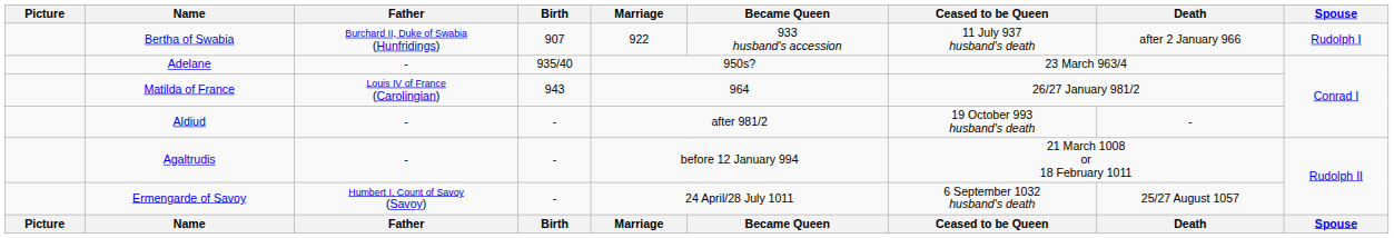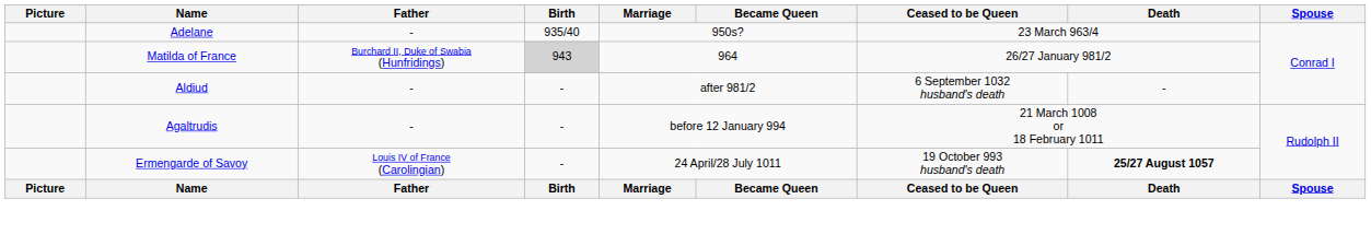- row: Bertha of Swabia | Burchard II, Duke of Swabia (Hunfridings) | 907 | 922 | 933 husband's accession | 11 July 937 husband's death | after 2 January 966 | Rudolph I
Matilda of France | Father: Louis IV of France (Carolingian) -> Burchard II, Duke of Swabia (Hunfridings)
Matilda of France | Birth: no background -> lightgrey background
Aldiud | Ceased to be Queen: 19 October 993 husband's death -> 6 September 1032 husband's death
Ermengarde of Savoy | Father: Humbert I, Count of Savoy (Savoy) -> Louis IV of France (Carolingian)
Ermengarde of Savoy | Ceased to be Queen: 6 September 1032 husband's death -> 19 October 993 husband's death
Ermengarde of Savoy | Death: normal -> bold
